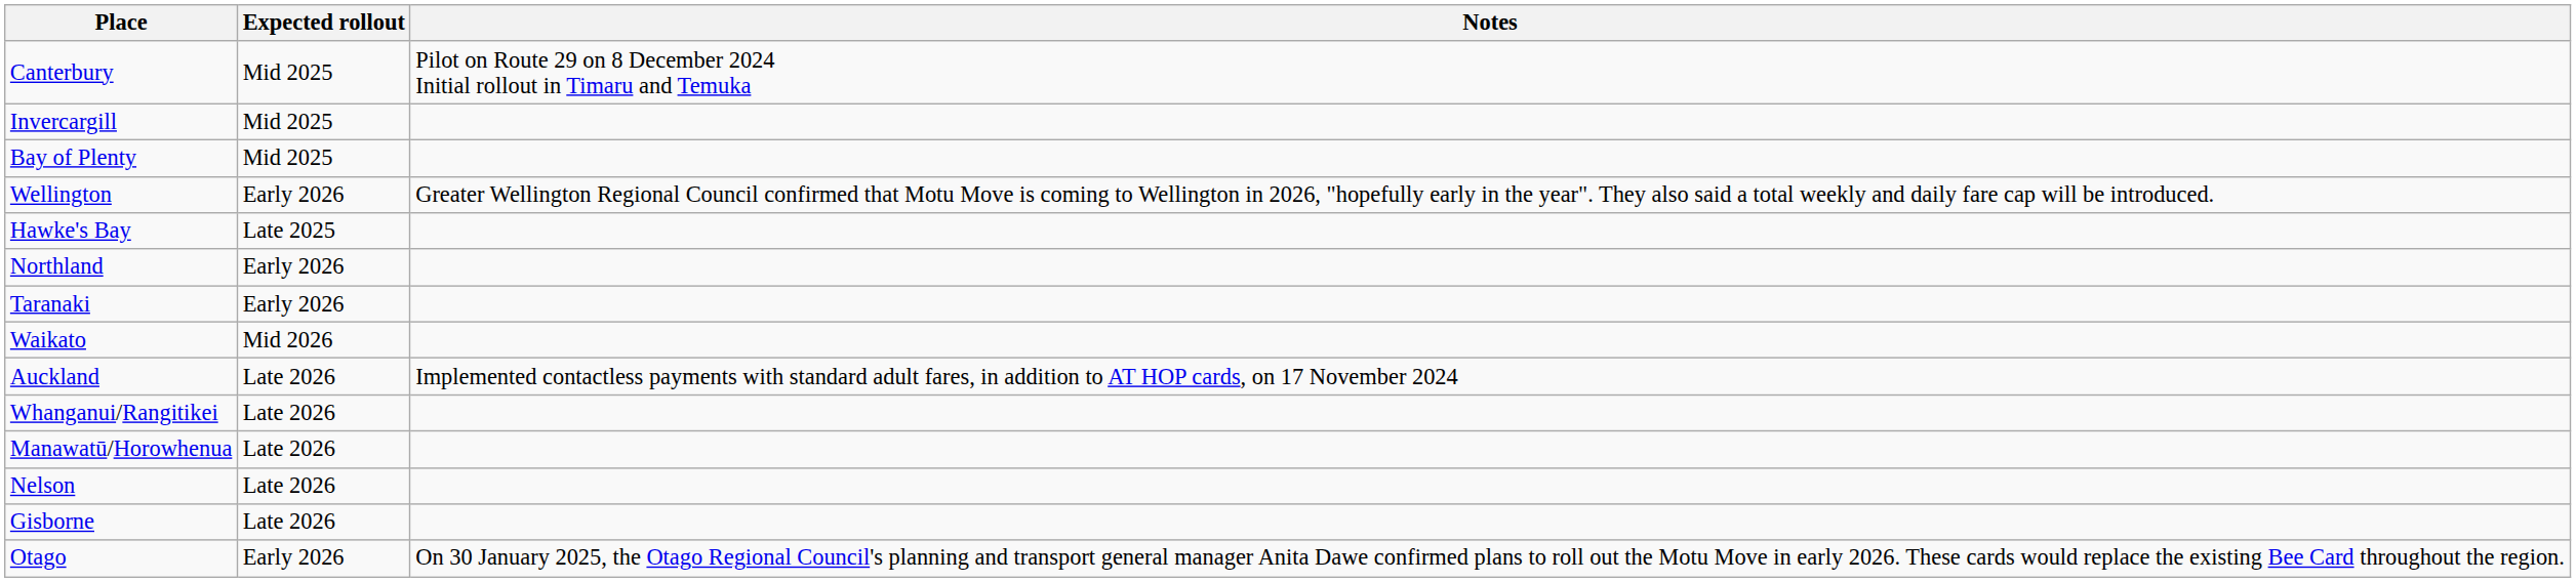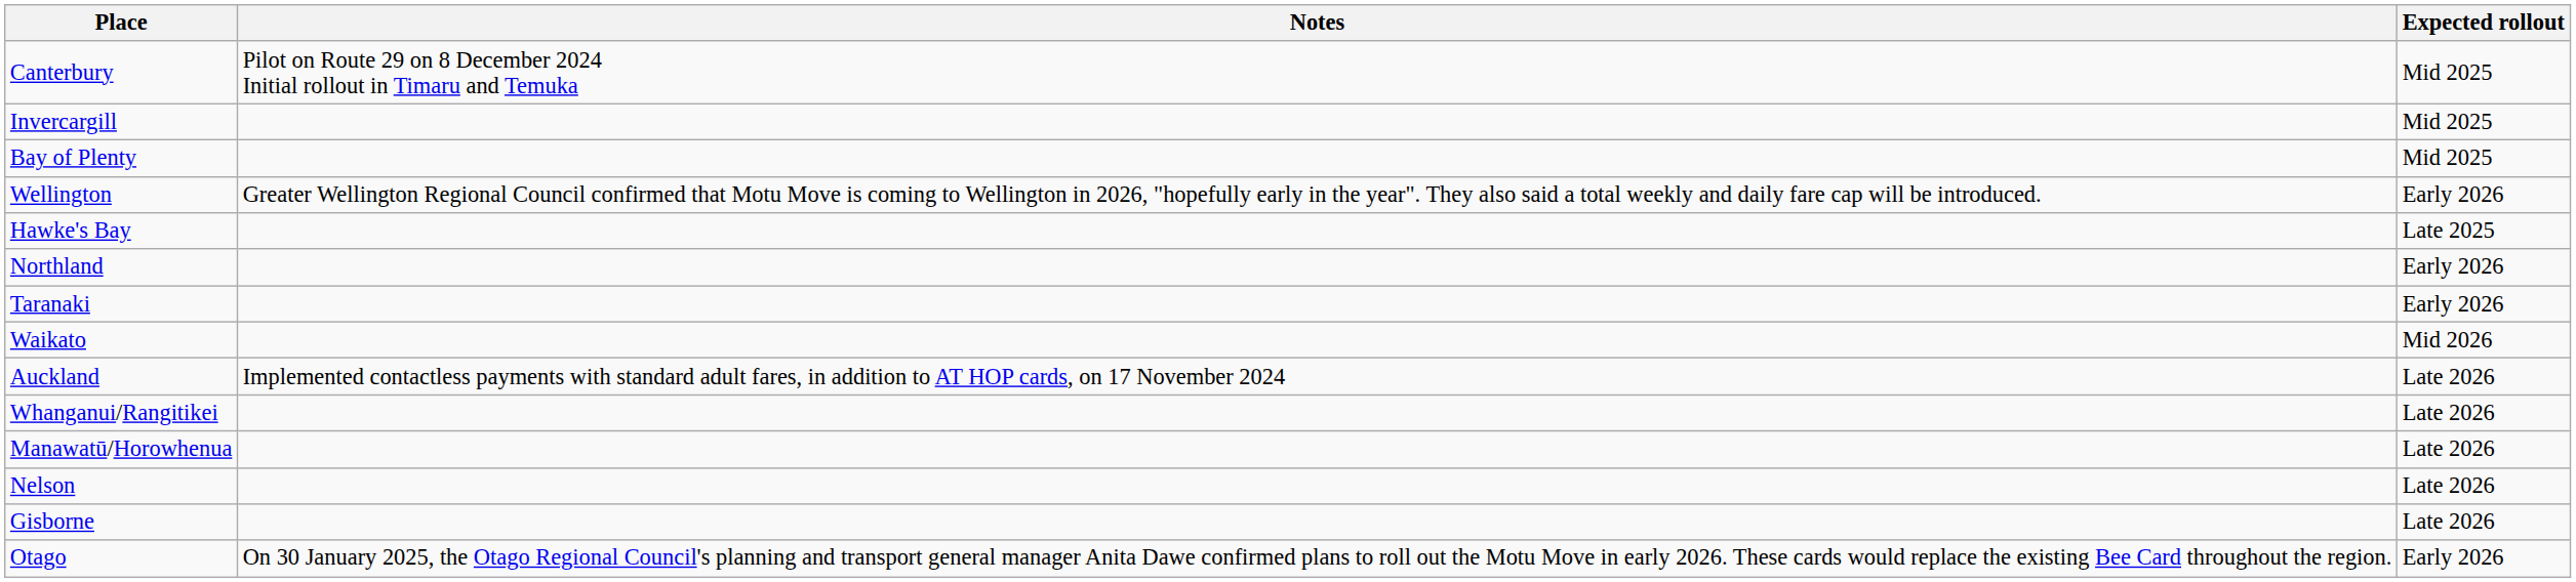columns swapped: Expected rollout <-> Notes
